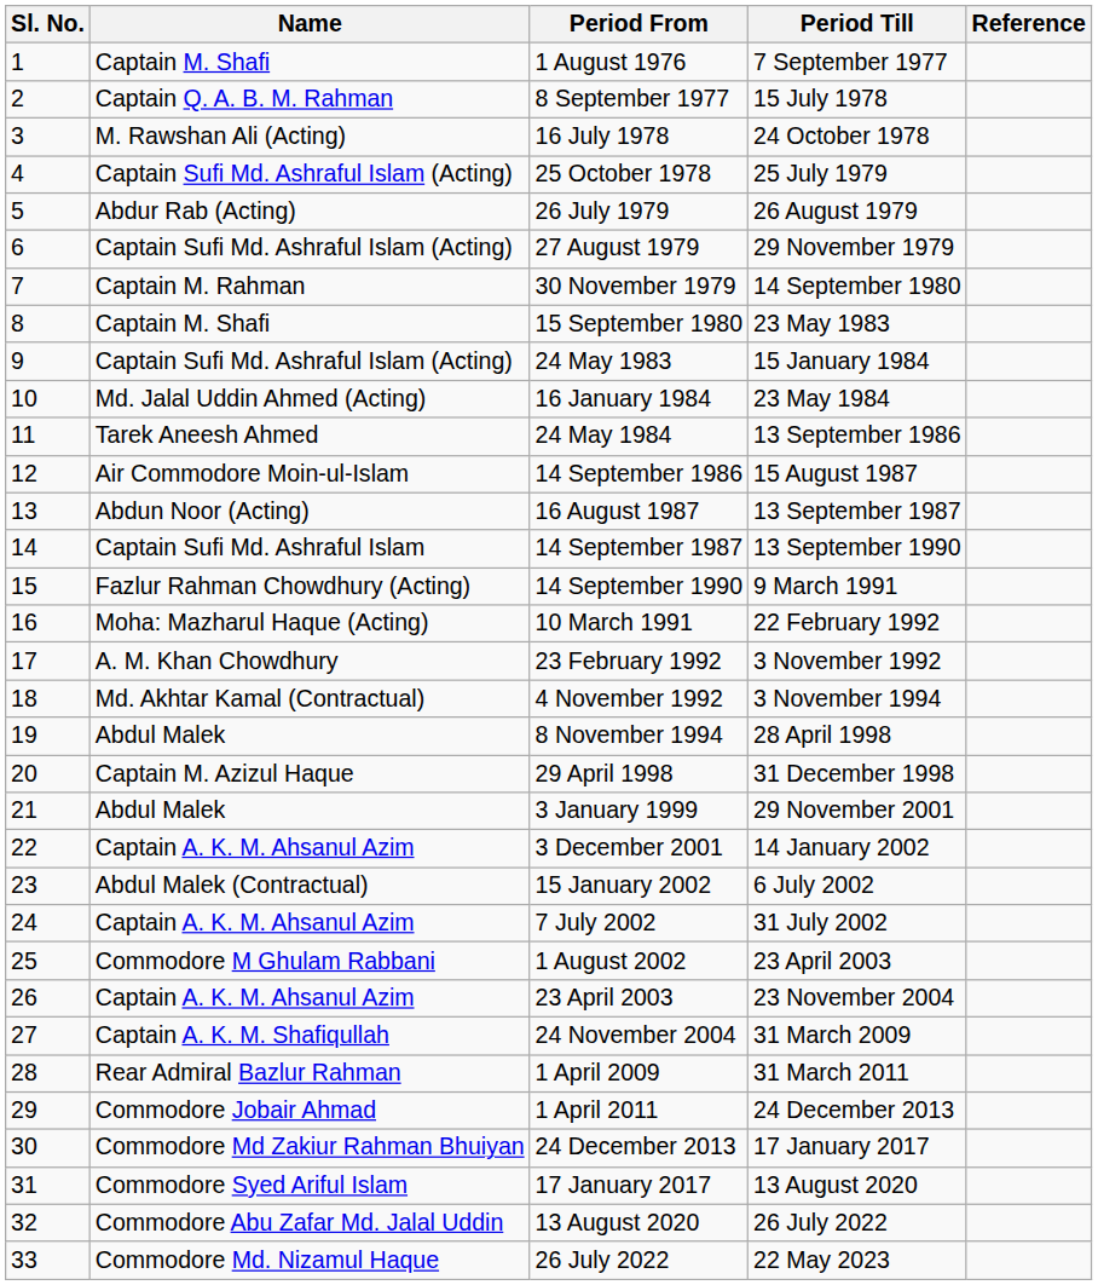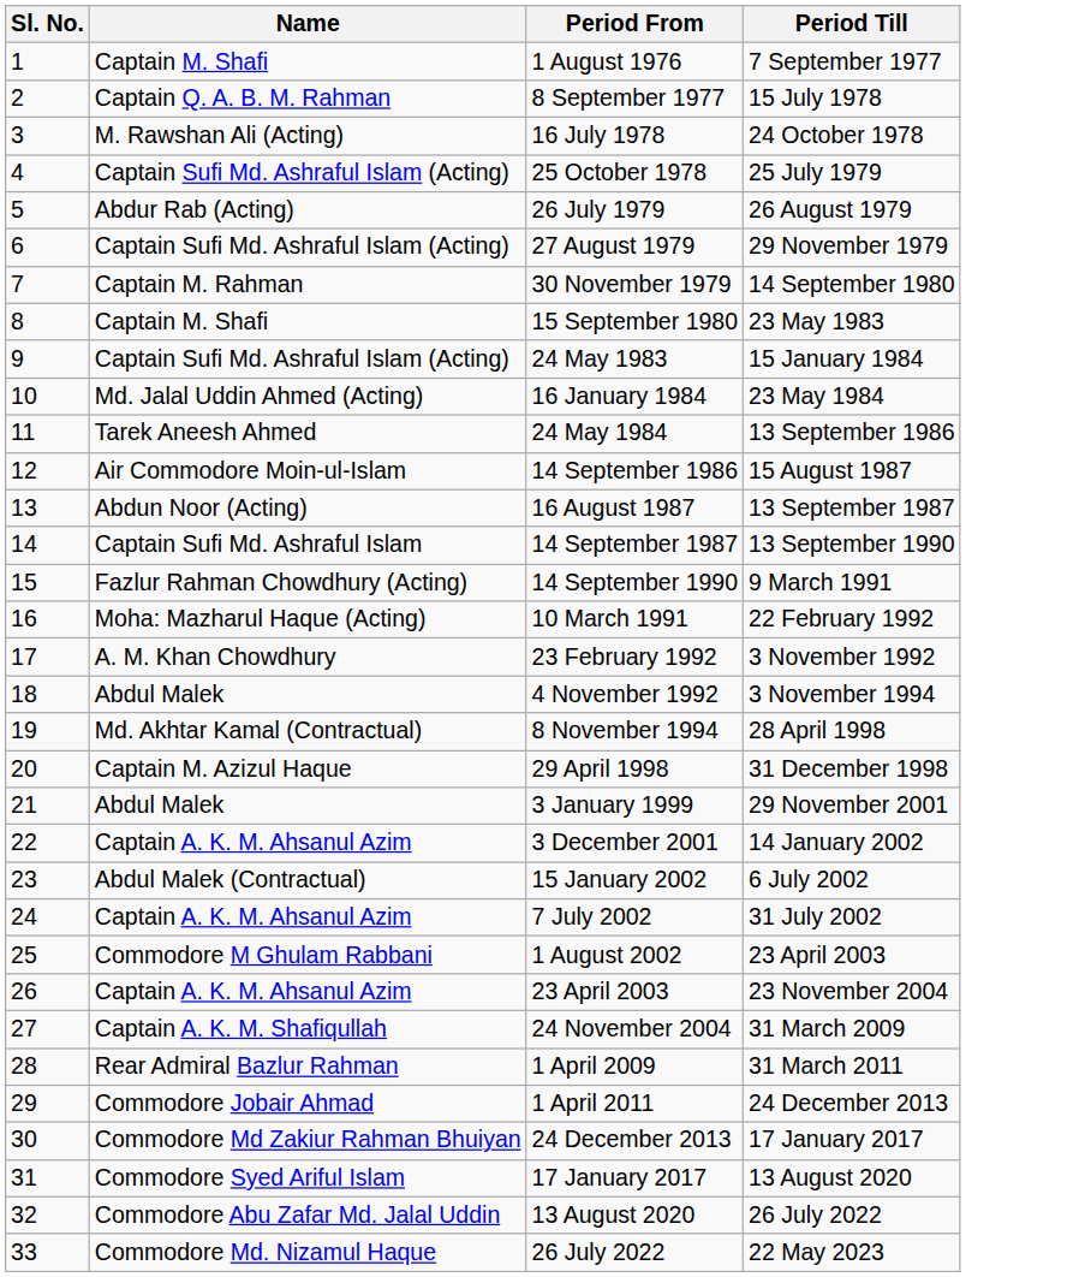- column: Reference
4 November 1992 | Name: Md. Akhtar Kamal (Contractual) -> Abdul Malek
8 November 1994 | Name: Abdul Malek -> Md. Akhtar Kamal (Contractual)
